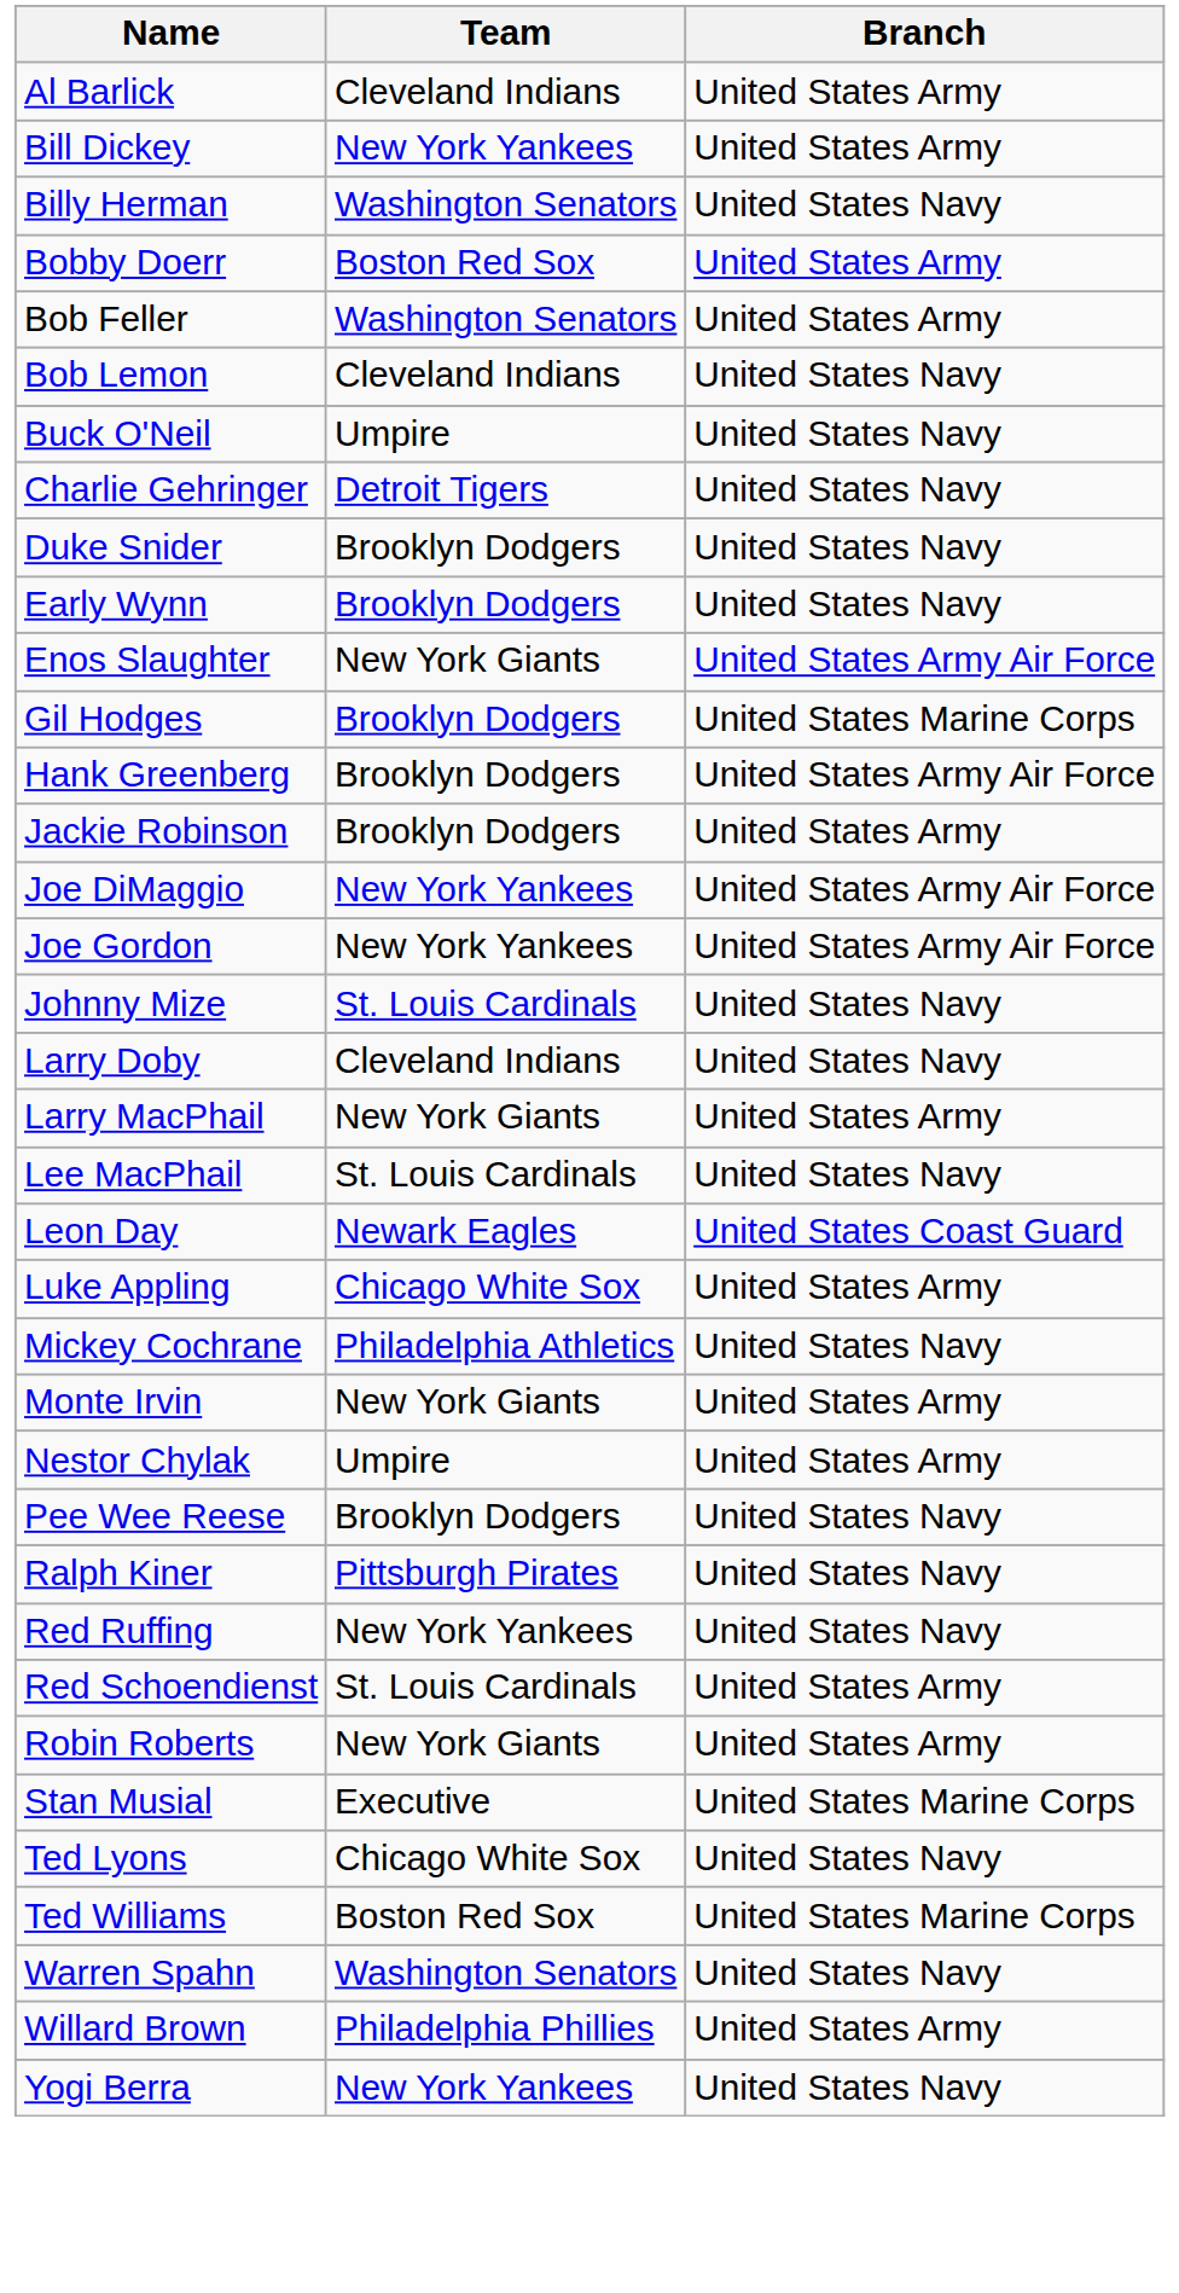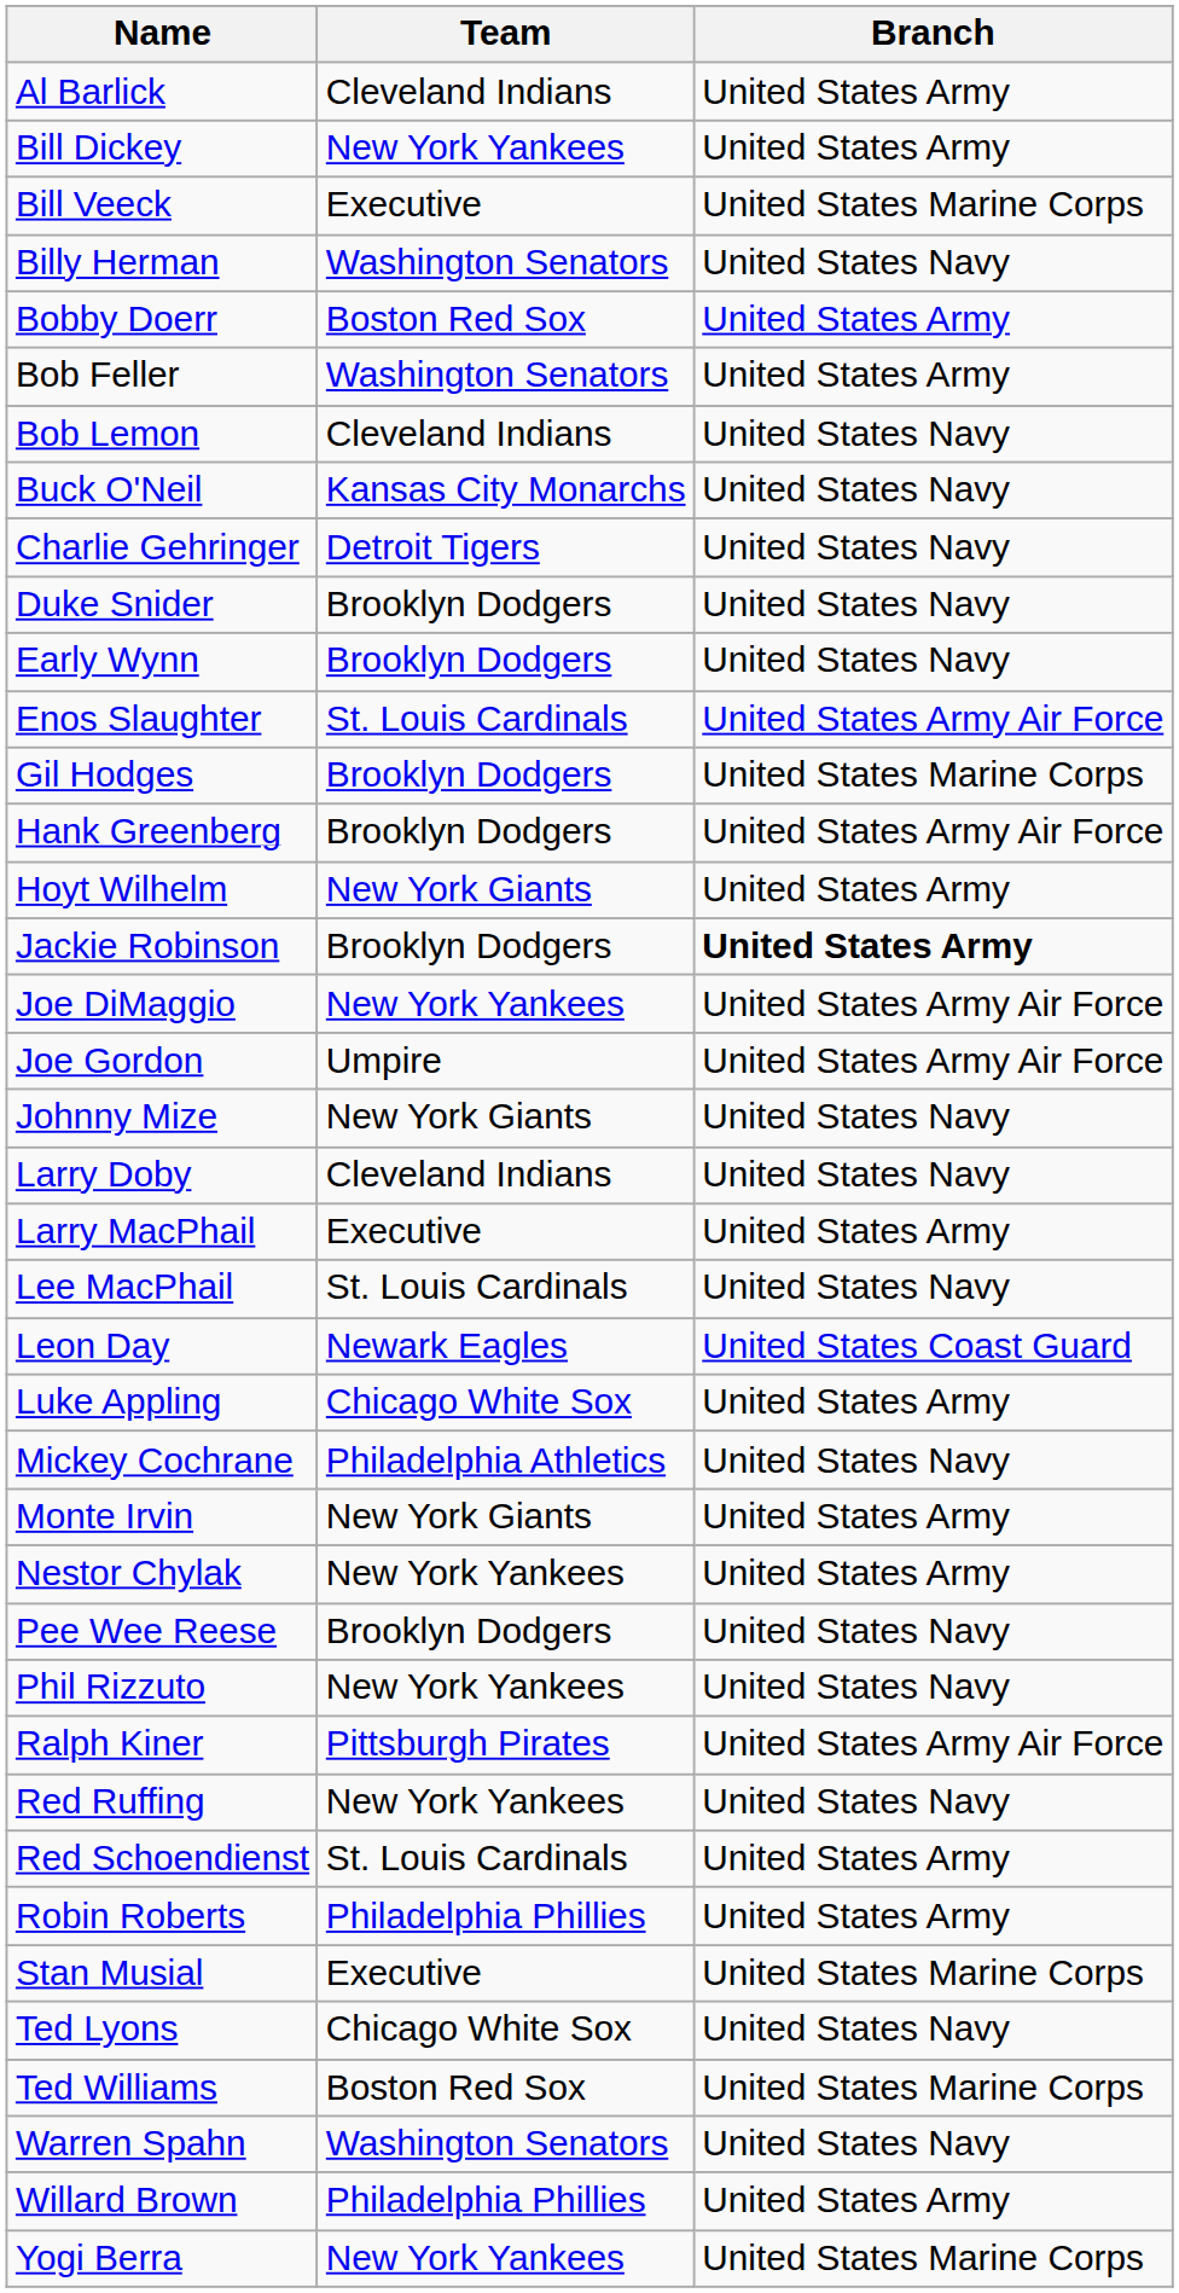+ row: Bill Veeck | Executive | United States Marine Corps
Buck O'Neil | Team: Umpire -> Kansas City Monarchs
Enos Slaughter | Team: New York Giants -> St. Louis Cardinals
+ row: Hoyt Wilhelm | New York Giants | United States Army
Jackie Robinson | Branch: normal -> bold
Joe Gordon | Team: New York Yankees -> Umpire
Johnny Mize | Team: St. Louis Cardinals -> New York Giants
Larry MacPhail | Team: New York Giants -> Executive
Nestor Chylak | Team: Umpire -> New York Yankees
+ row: Phil Rizzuto | New York Yankees | United States Navy
Ralph Kiner | Branch: United States Navy -> United States Army Air Force
Robin Roberts | Team: New York Giants -> Philadelphia Phillies
Yogi Berra | Branch: United States Navy -> United States Marine Corps
